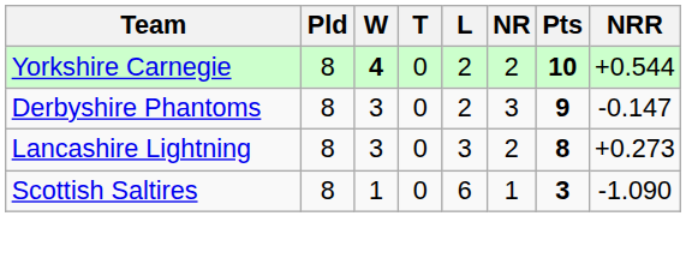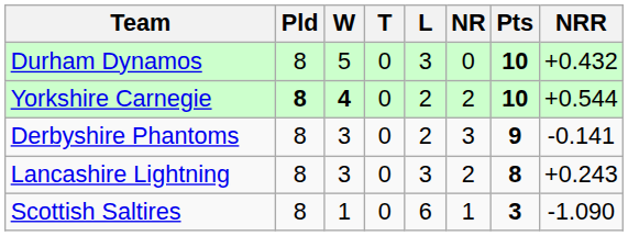+ row: Durham Dynamos | 8 | 5 | 0 | 3 | 0 | 10 | +0.432
Yorkshire Carnegie | Pld: normal -> bold
Derbyshire Phantoms | NRR: -0.147 -> -0.141
Lancashire Lightning | NRR: +0.273 -> +0.243
